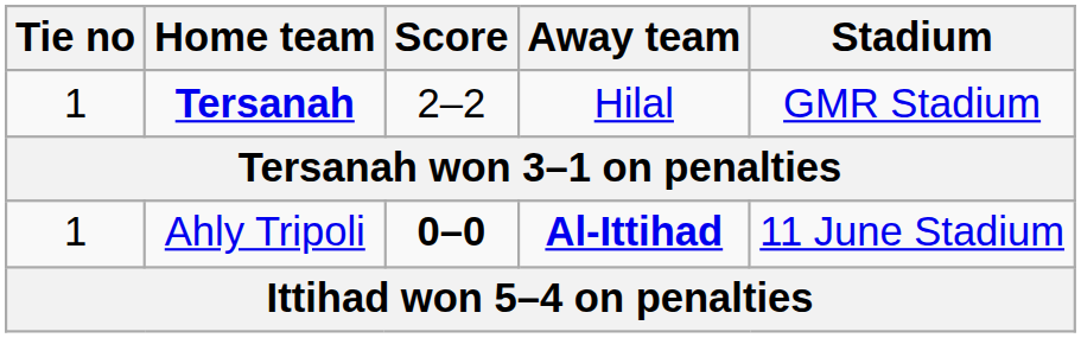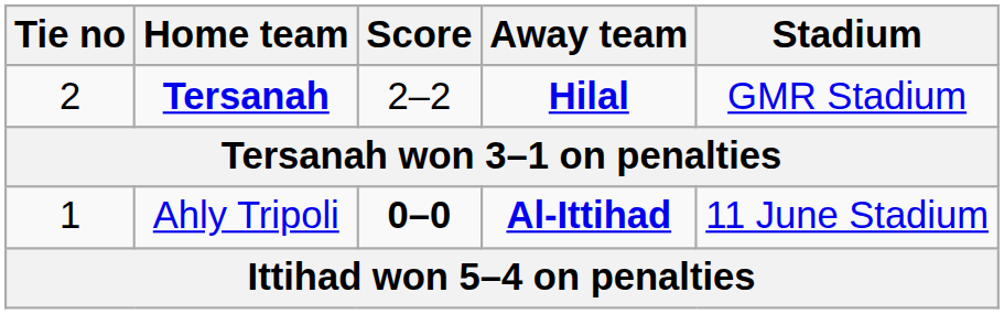Tersanah | Tie no: 1 -> 2
Tersanah | Away team: normal -> bold
